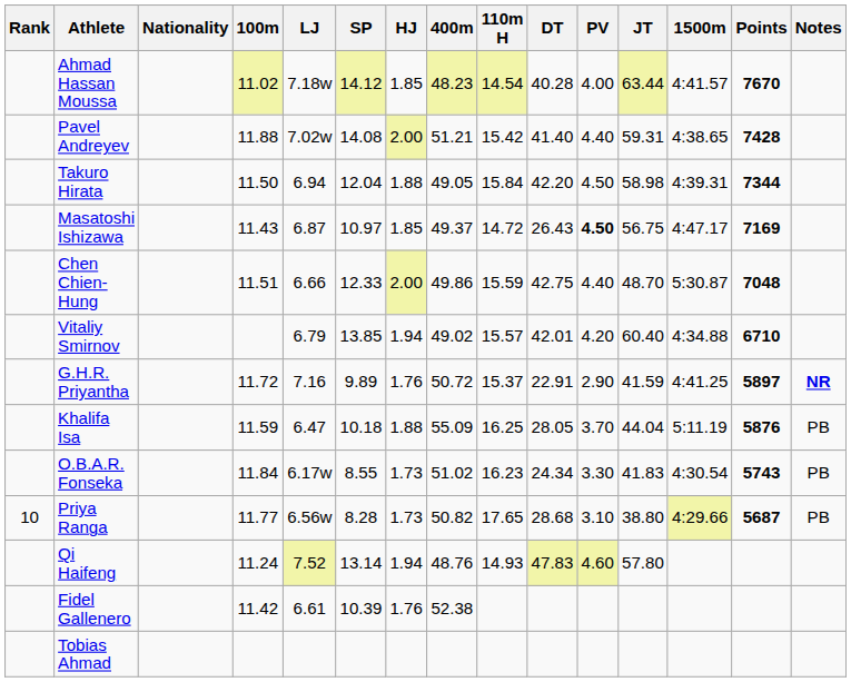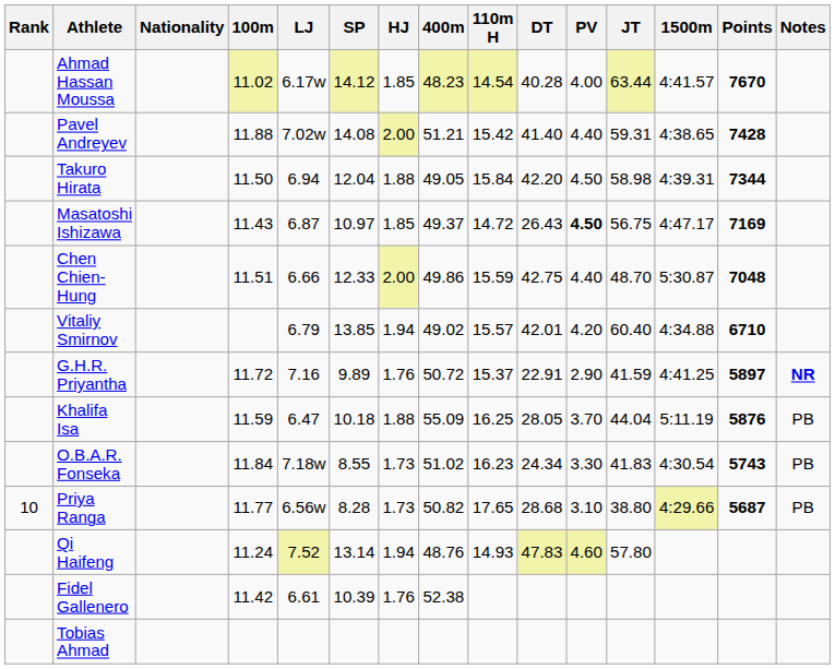Ahmad Hassan Moussa | LJ: 7.18w -> 6.17w
O.B.A.R. Fonseka | LJ: 6.17w -> 7.18w
